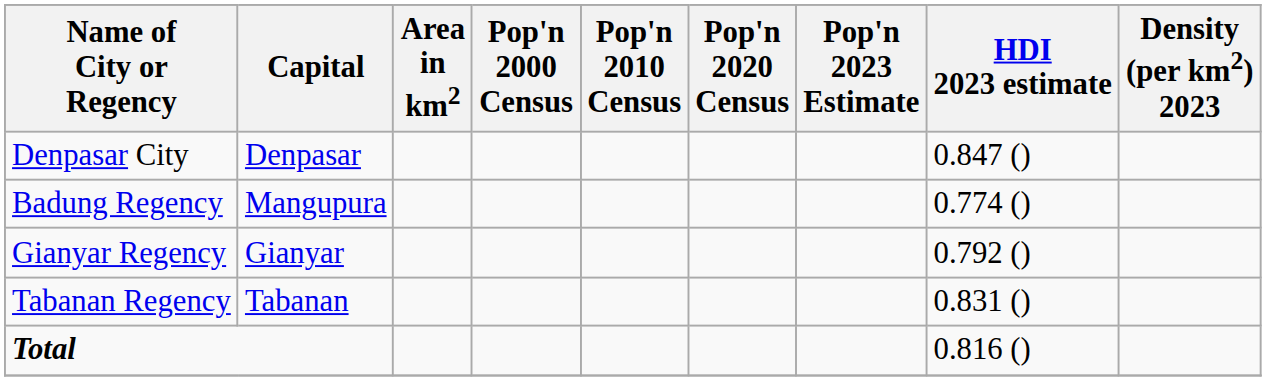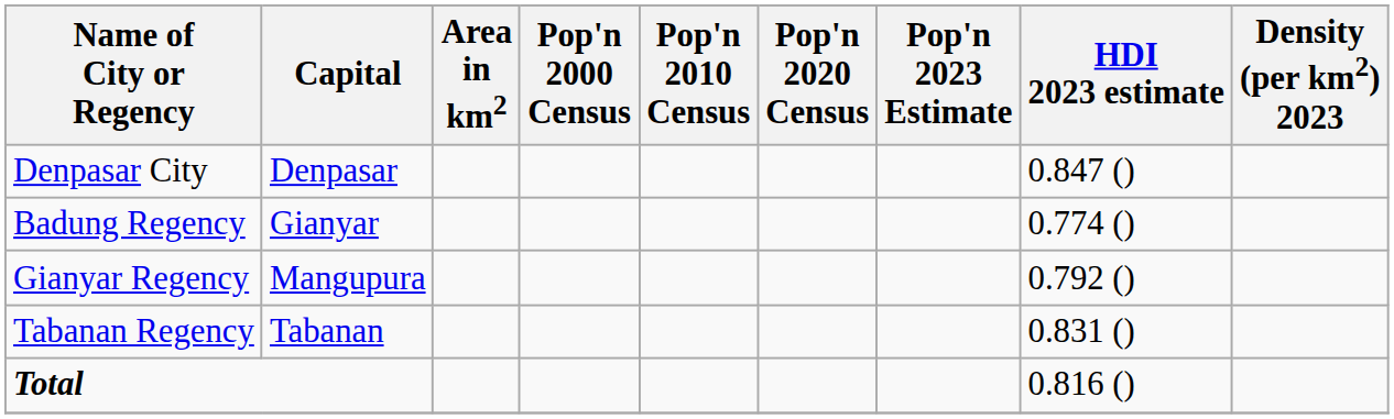Badung Regency | Capital: Mangupura -> Gianyar
Gianyar Regency | Capital: Gianyar -> Mangupura
